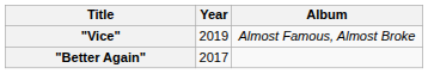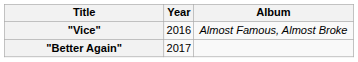"Vice" | Year: 2019 -> 2016
